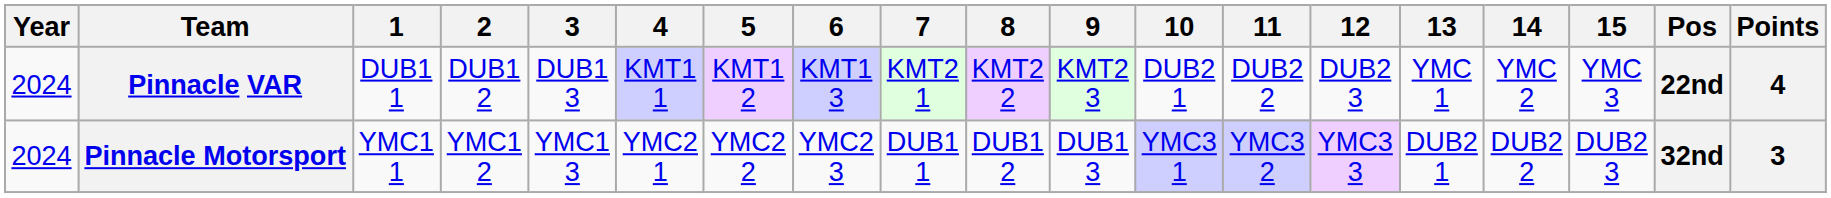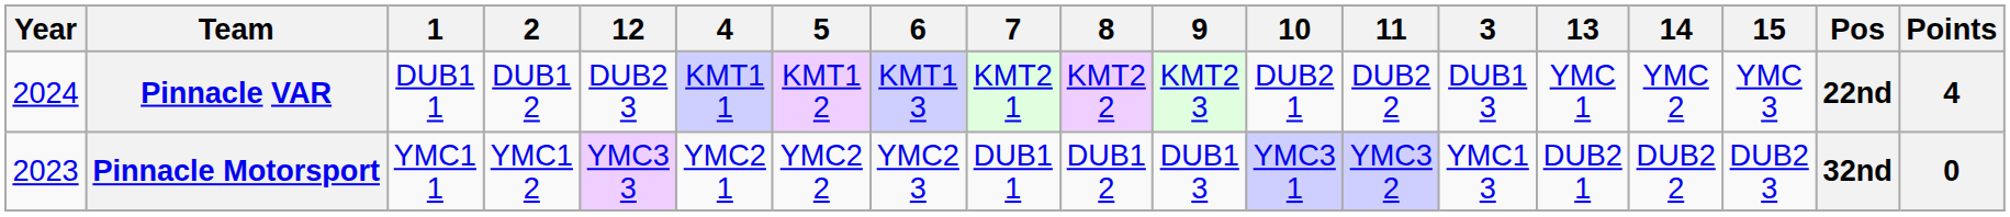columns swapped: 3 <-> 12
Pinnacle Motorsport | Year: 2024 -> 2023
Pinnacle Motorsport | Points: 3 -> 0
